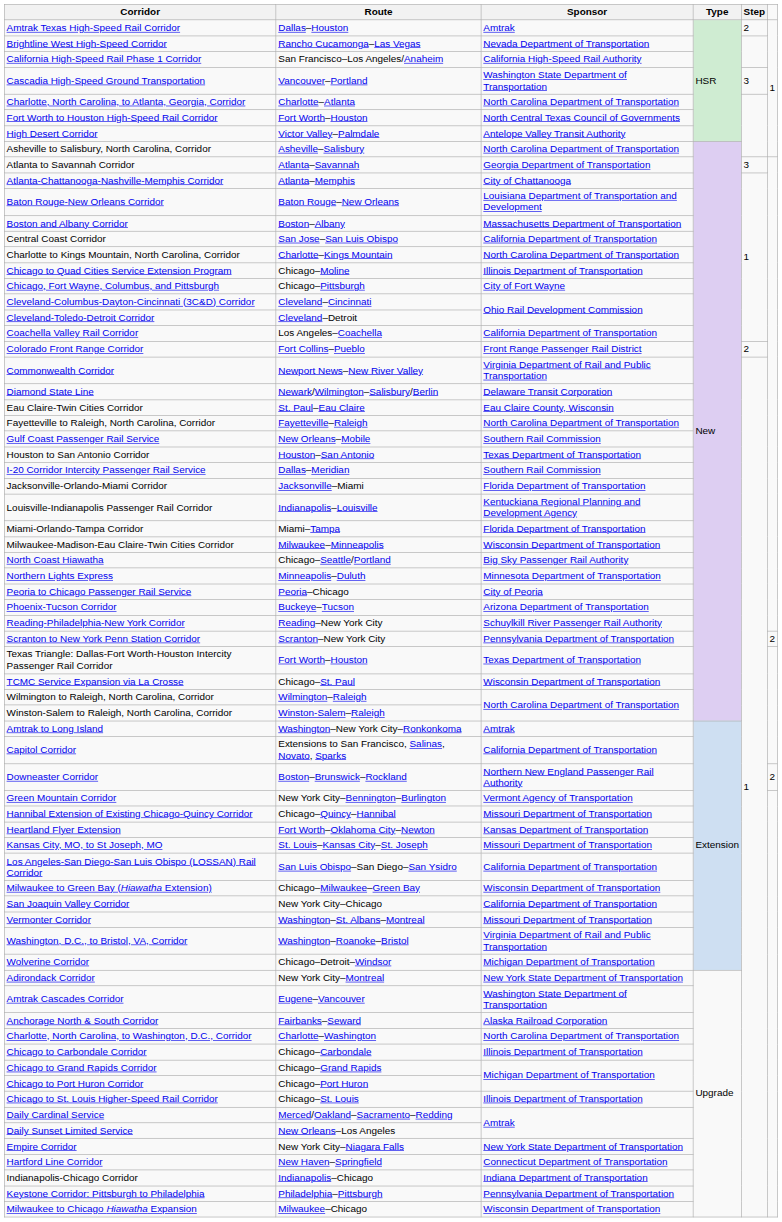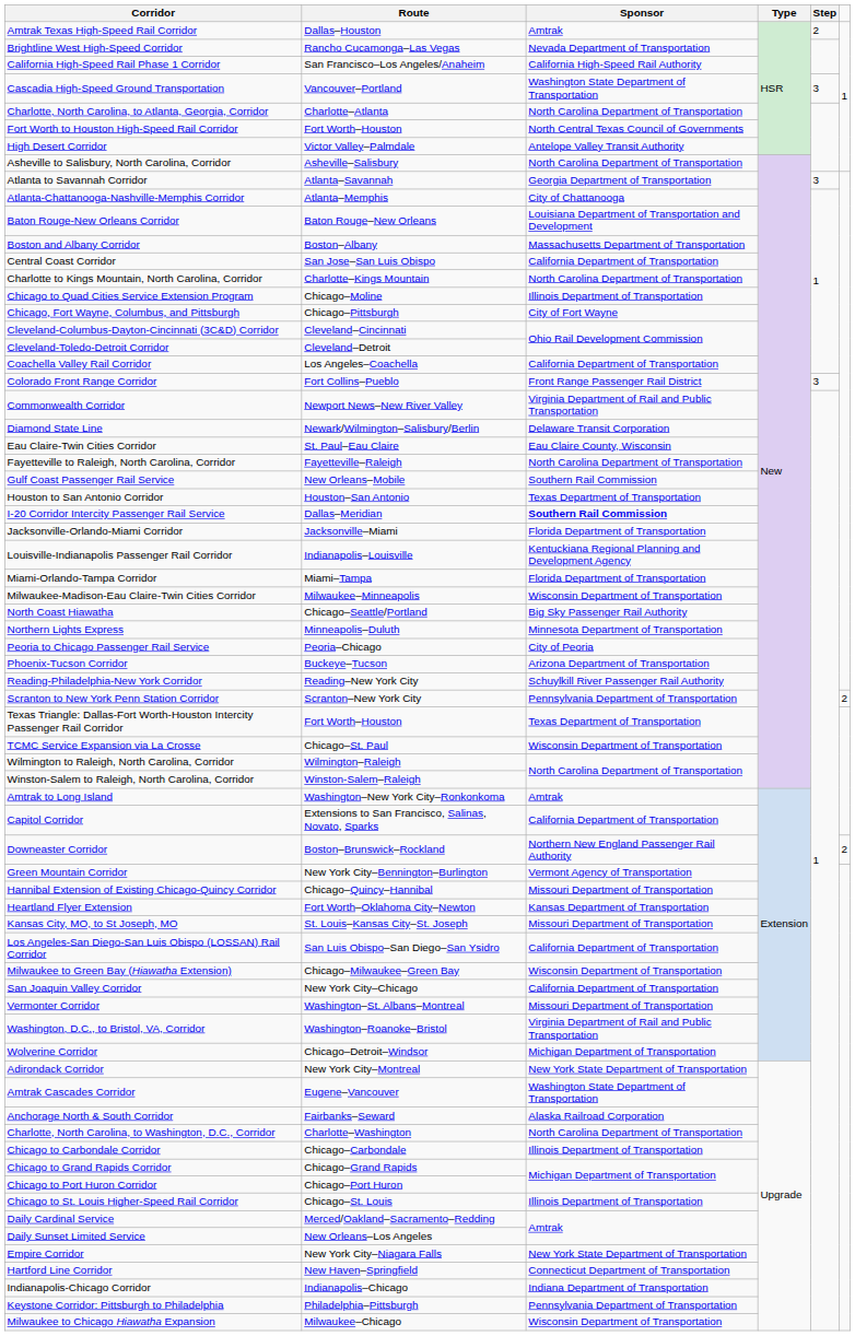Colorado Front Range Corridor | Step: 2 -> 3
I-20 Corridor Intercity Passenger Rail Service | Sponsor: normal -> bold
